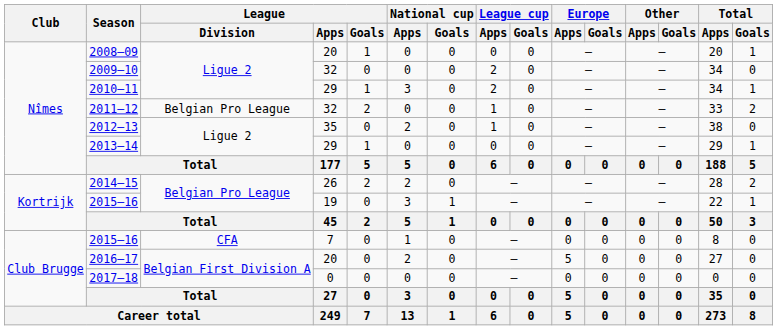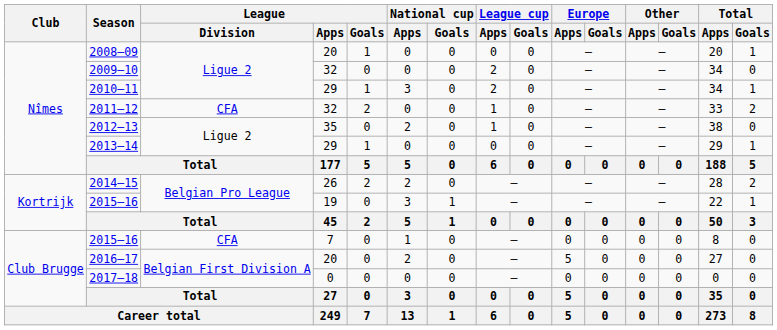2011–12 | League / Division: Belgian Pro League -> CFA
